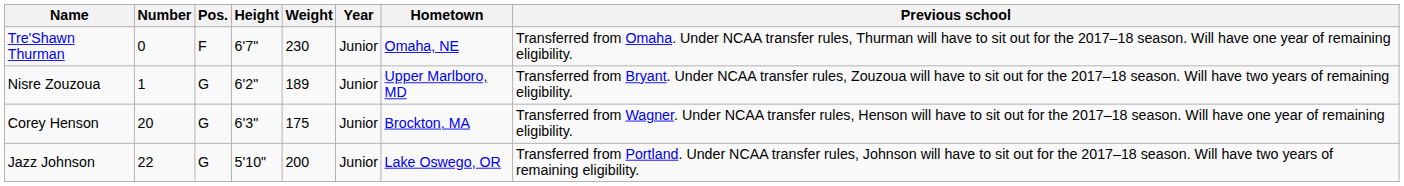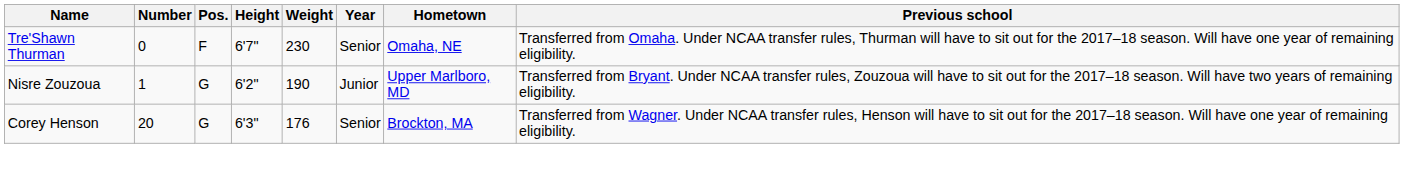Tre'Shawn Thurman | Year: Junior -> Senior
Nisre Zouzoua | Weight: 189 -> 190
Corey Henson | Weight: 175 -> 176
Corey Henson | Year: Junior -> Senior
- row: Jazz Johnson | 22 | G | 5'10" | 200 | Junior | Lake Oswego, OR | Transferred from Portland. Under NCAA transfer rules, Johnson will have to sit out for the 2017–18 season. Will have two years of remaining eligibility.
